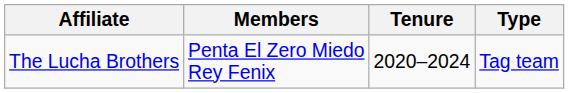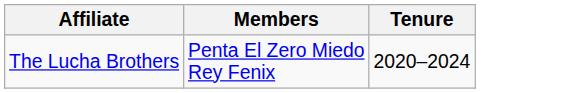- column: Type | Tag team
